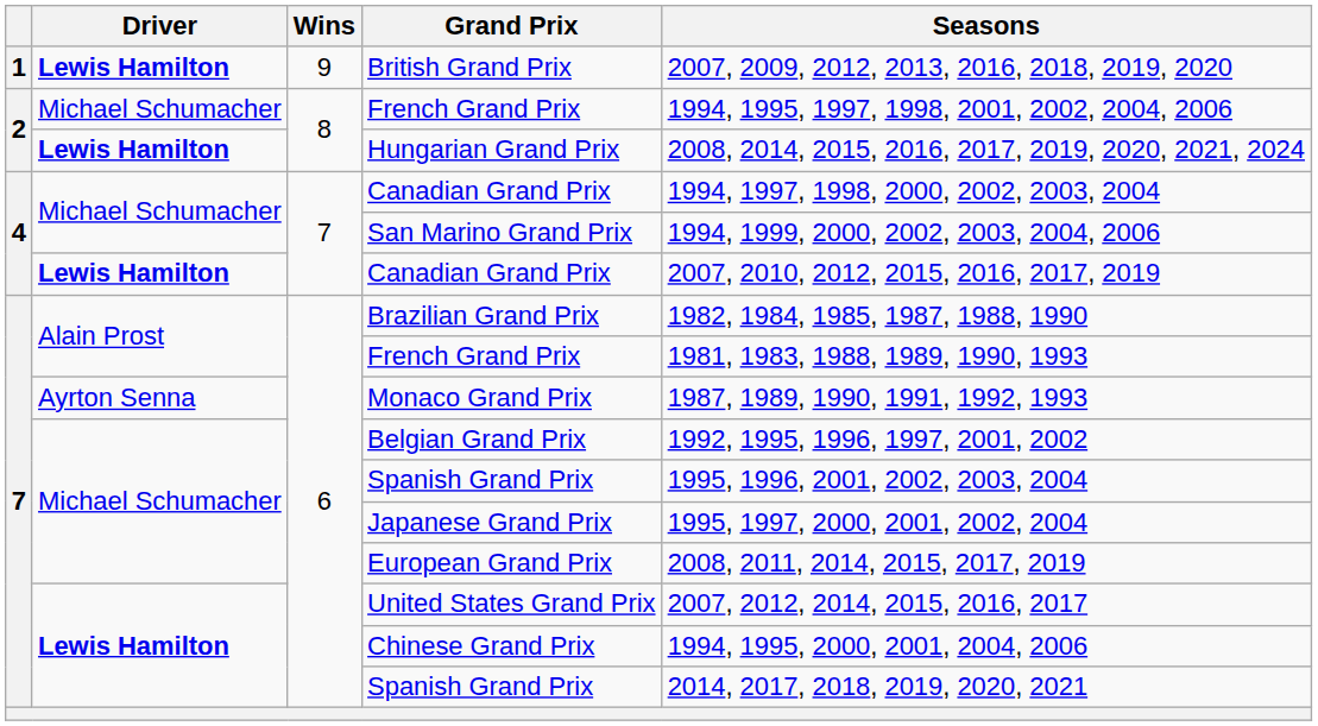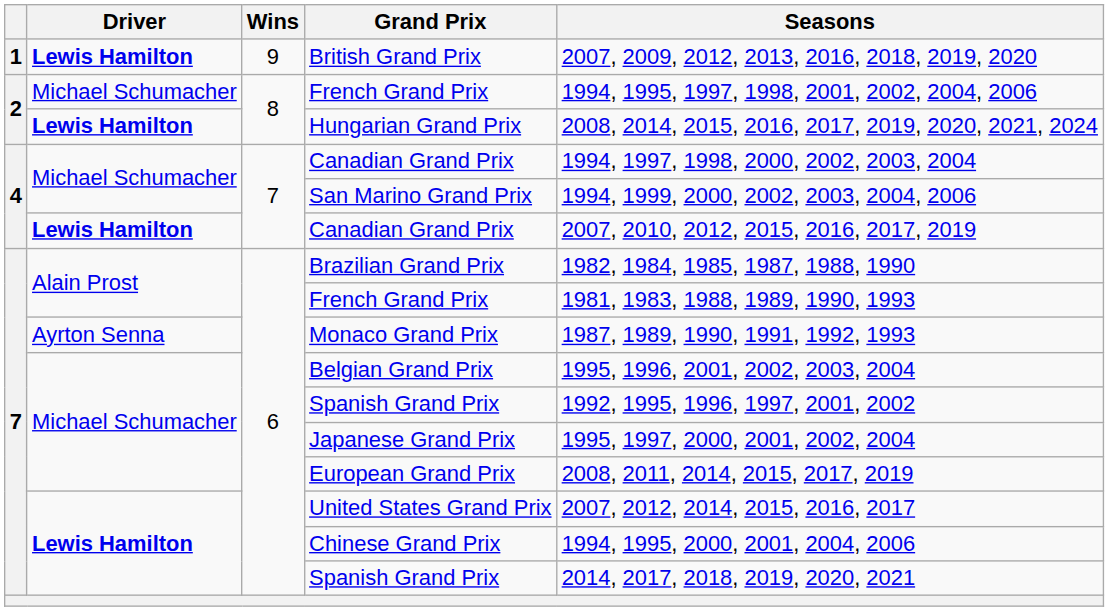Belgian Grand Prix | Seasons: 1992, 1995, 1996, 1997, 2001, 2002 -> 1995, 1996, 2001, 2002, 2003, 2004
Michael Schumacher / Spanish Grand Prix | Seasons: 1995, 1996, 2001, 2002, 2003, 2004 -> 1992, 1995, 1996, 1997, 2001, 2002
